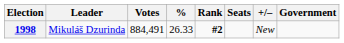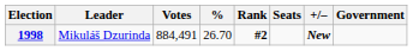1998 | %: 26.33 -> 26.70
1998 | +/–: normal -> bold
